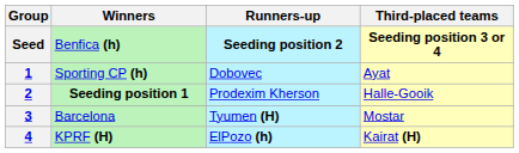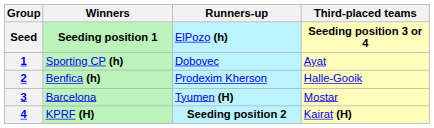Seed | Winners: Benfica (h) -> Seeding position 1
Seed | Runners-up: Seeding position 2 -> ElPozo (h)
2 | Winners: Seeding position 1 -> Benfica (h)
4 | Runners-up: ElPozo (h) -> Seeding position 2
